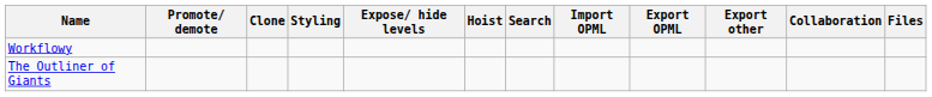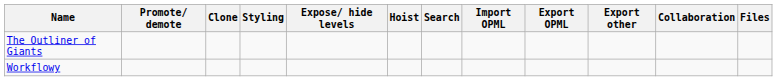rows swapped: The Outliner of Giants <-> Workflowy
